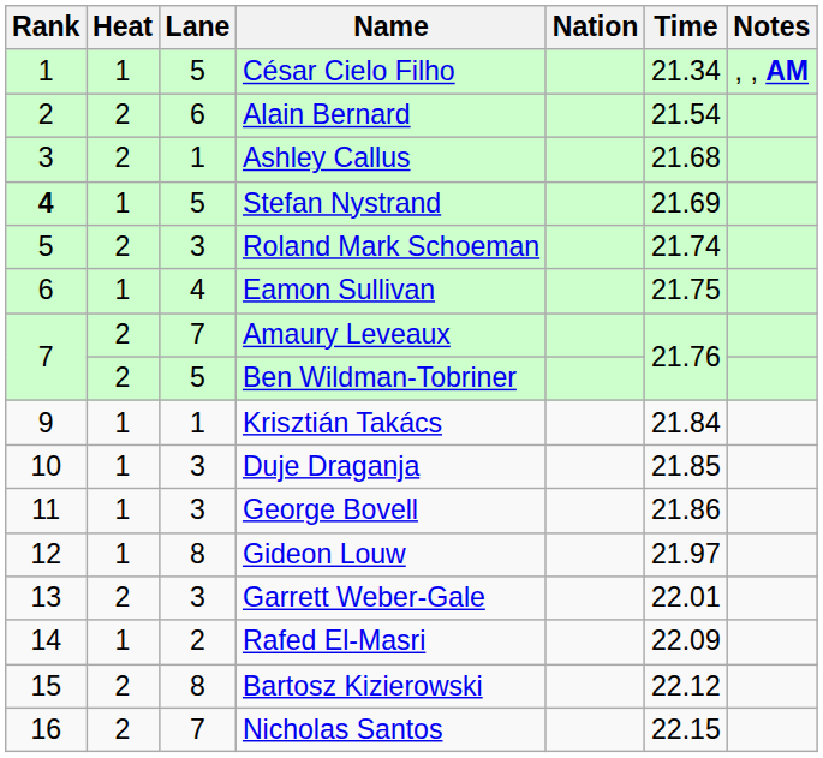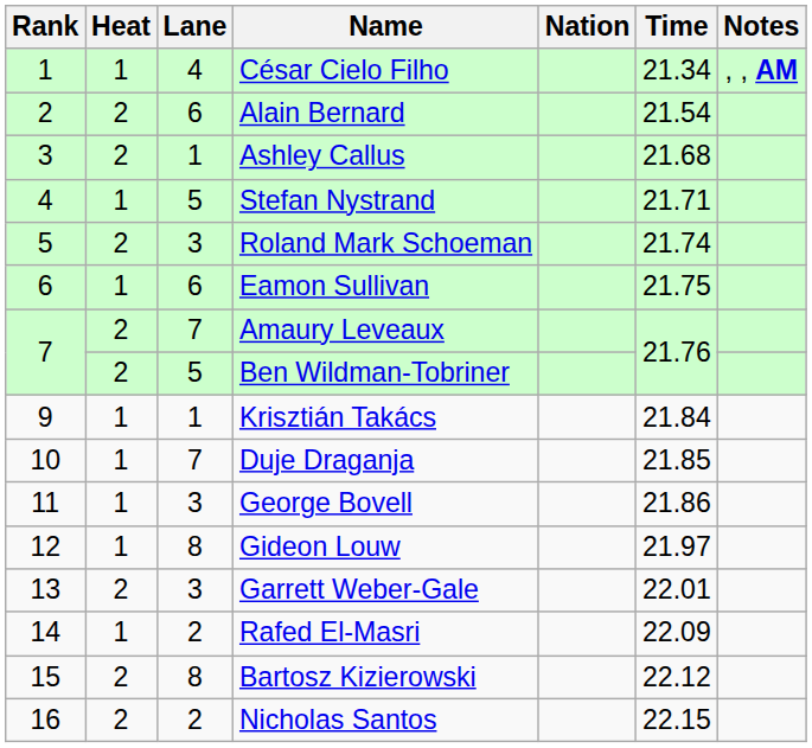César Cielo Filho | Lane: 5 -> 4
Stefan Nystrand | Rank: bold -> normal
Stefan Nystrand | Time: 21.69 -> 21.71
Eamon Sullivan | Lane: 4 -> 6
Duje Draganja | Lane: 3 -> 7
Nicholas Santos | Lane: 7 -> 2
